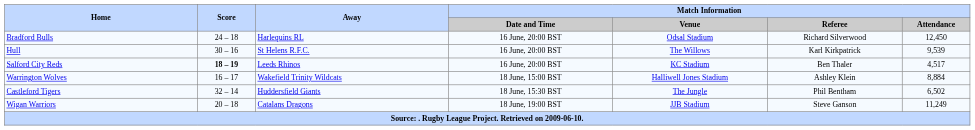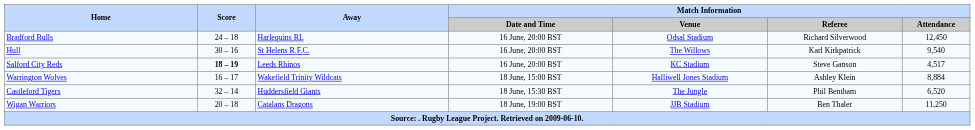Hull | Match Information / Attendance: 9,539 -> 9,540
Salford City Reds | Match Information / Referee: Ben Thaler -> Steve Ganson
Castleford Tigers | Match Information / Attendance: 6,502 -> 6,520
Wigan Warriors | Match Information / Referee: Steve Ganson -> Ben Thaler
Wigan Warriors | Match Information / Attendance: 11,249 -> 11,250
